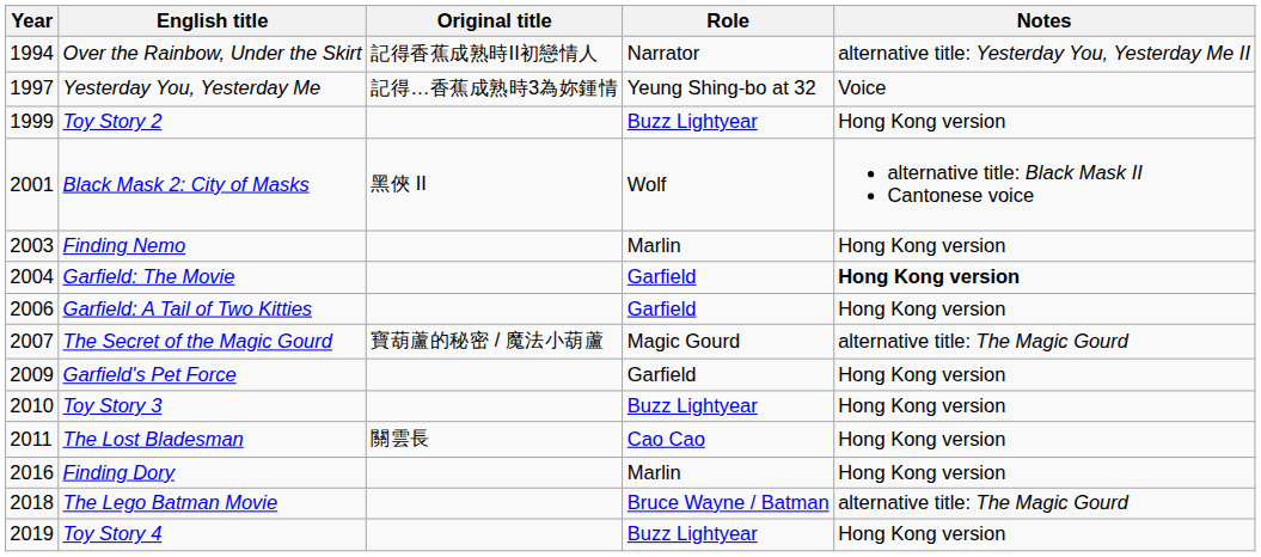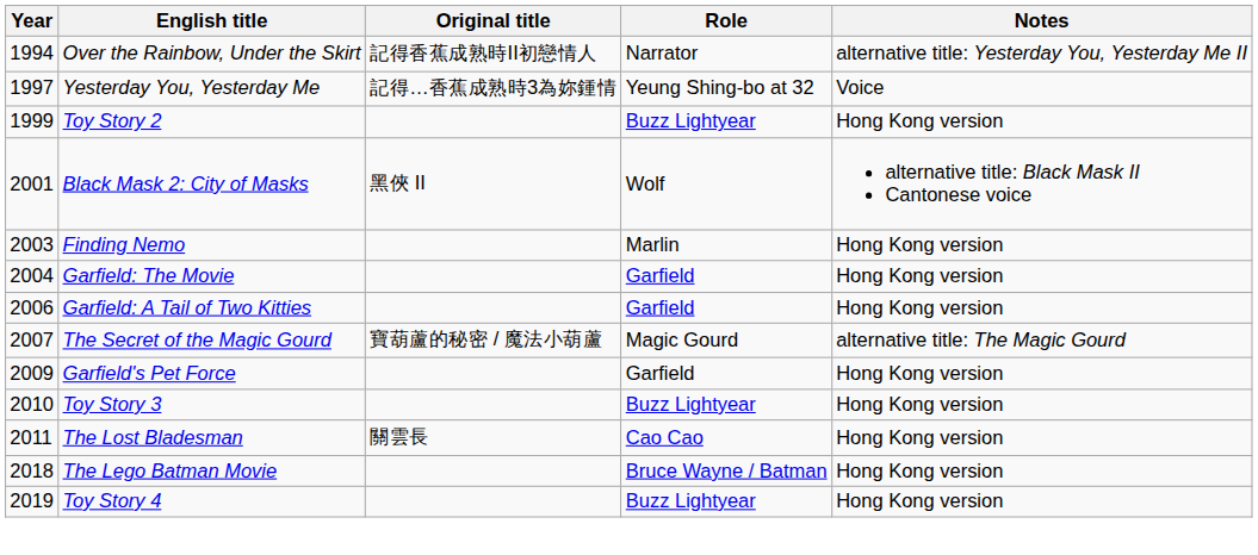Garfield: The Movie | Notes: bold -> normal
- row: 2016 | Finding Dory | Marlin | Hong Kong version
The Lego Batman Movie | Notes: alternative title: The Magic Gourd -> Hong Kong version
